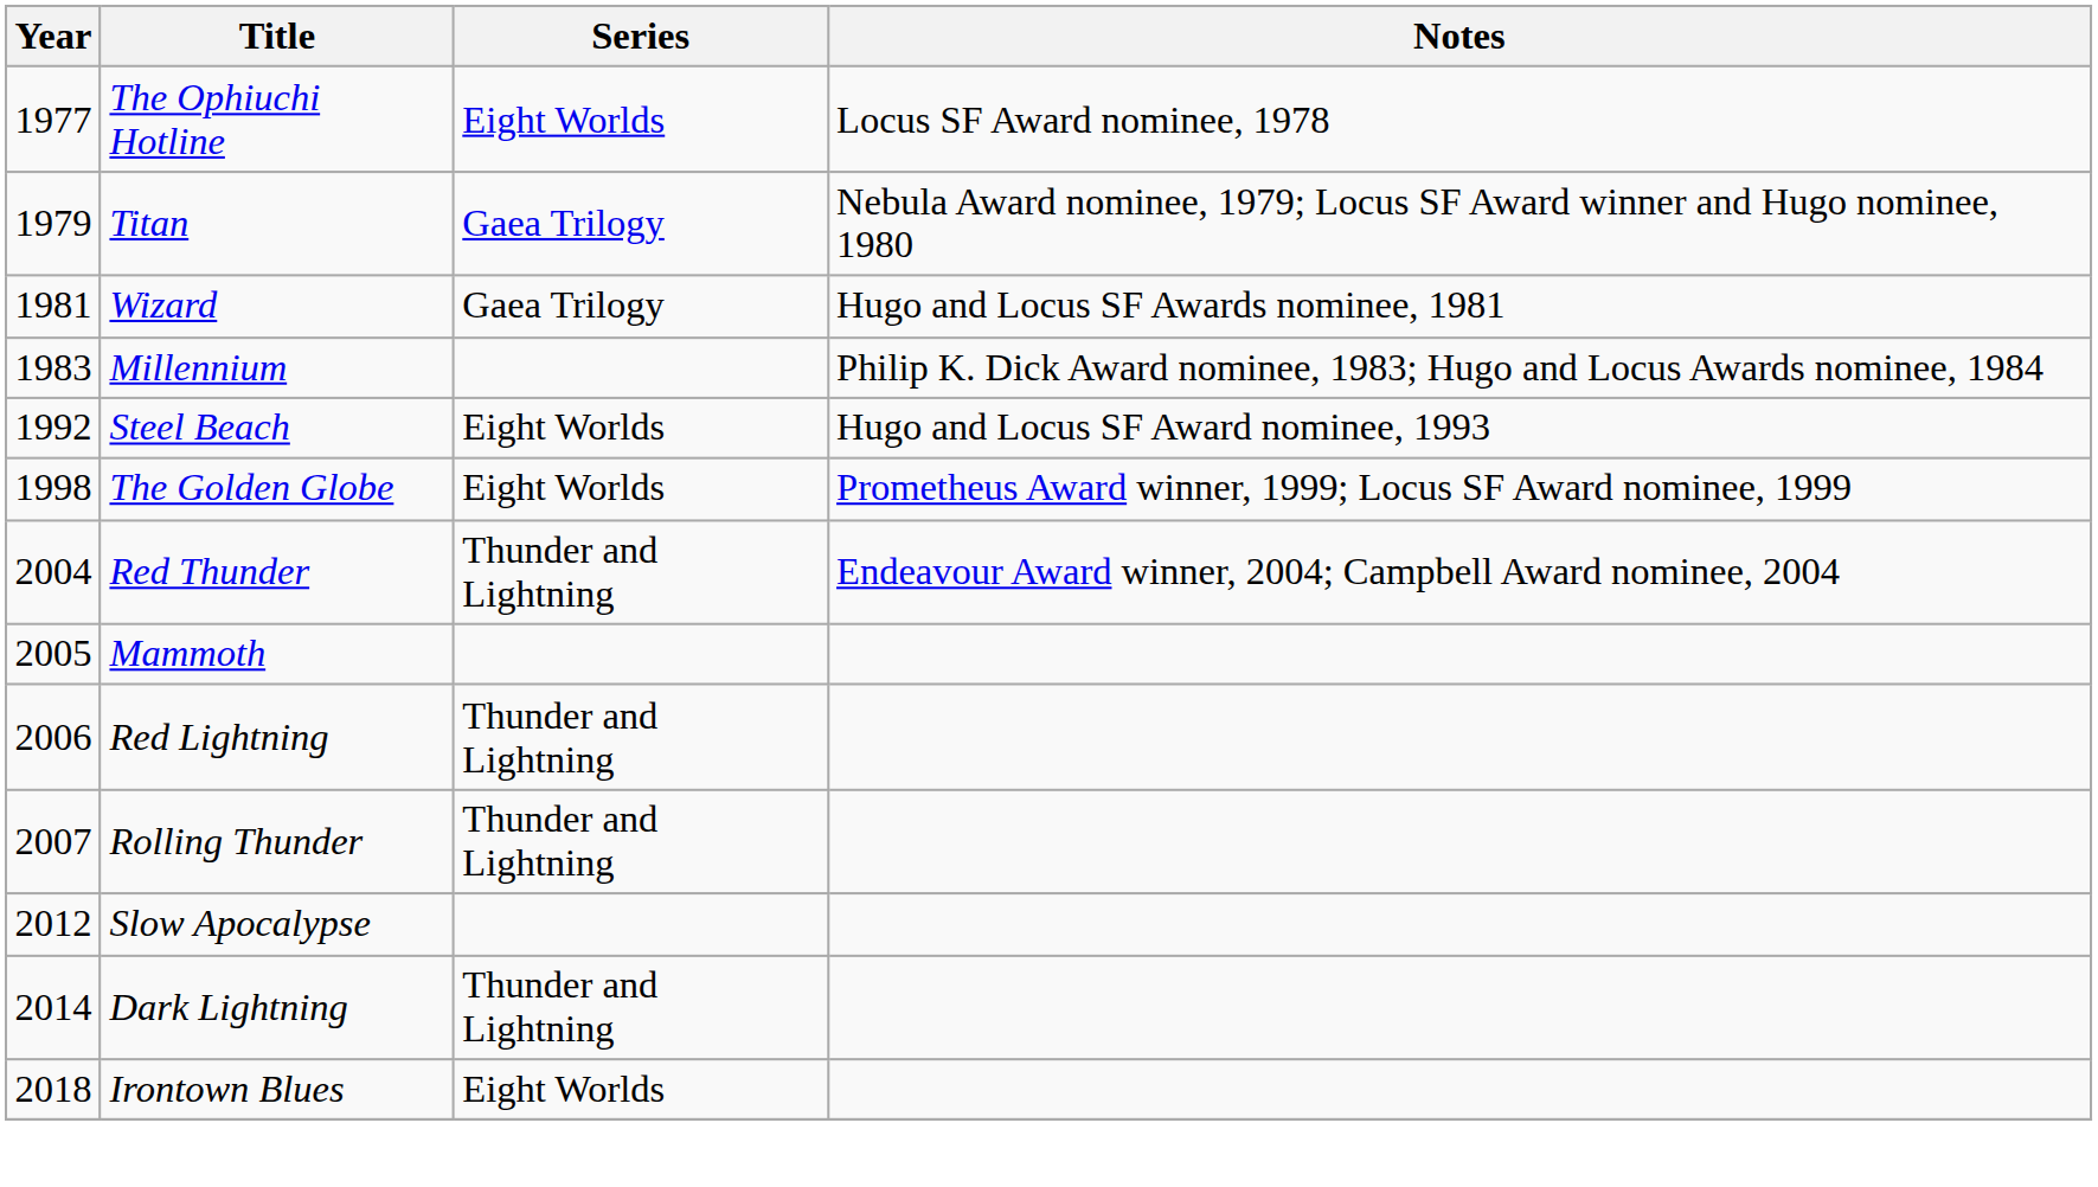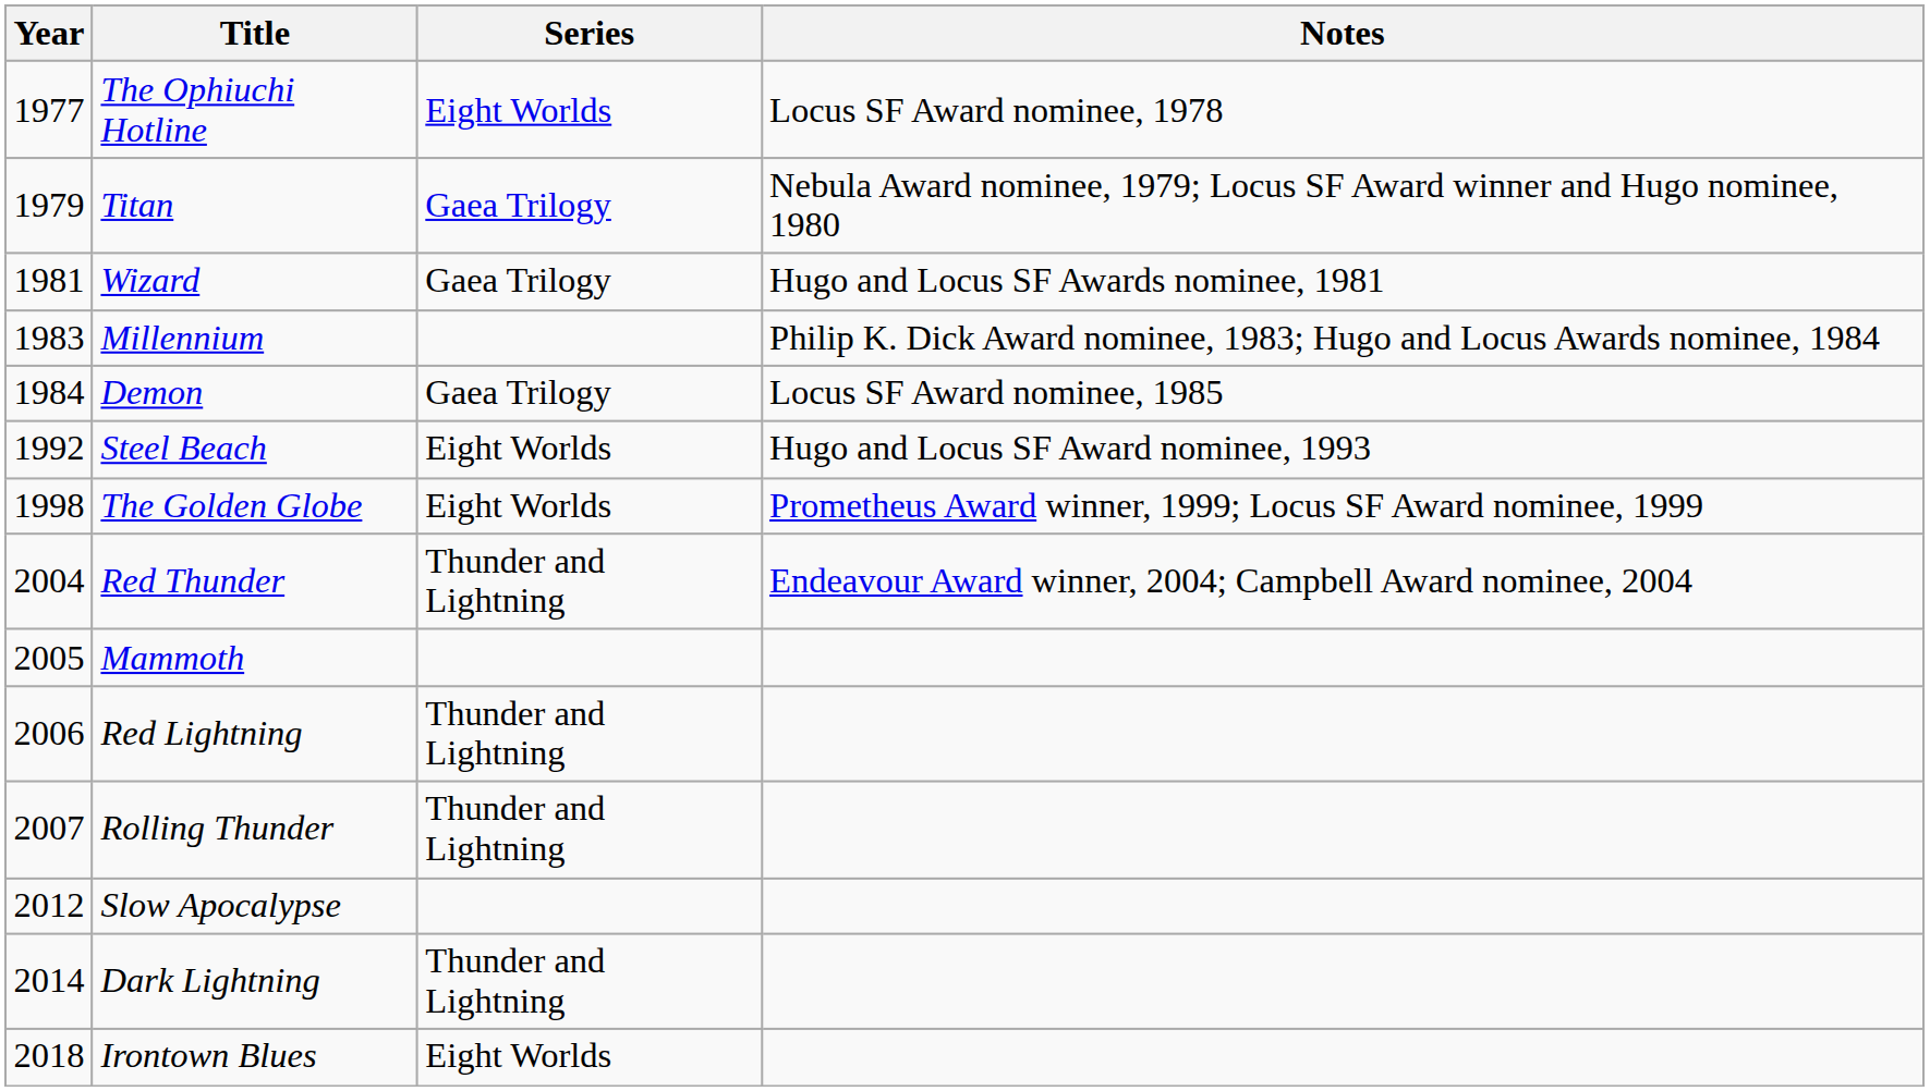+ row: 1984 | Demon | Gaea Trilogy | Locus SF Award nominee, 1985
